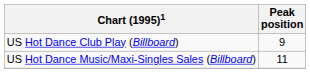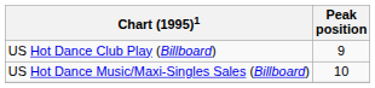US Hot Dance Music/Maxi-Singles Sales (Billboard) | Peak position: 11 -> 10
